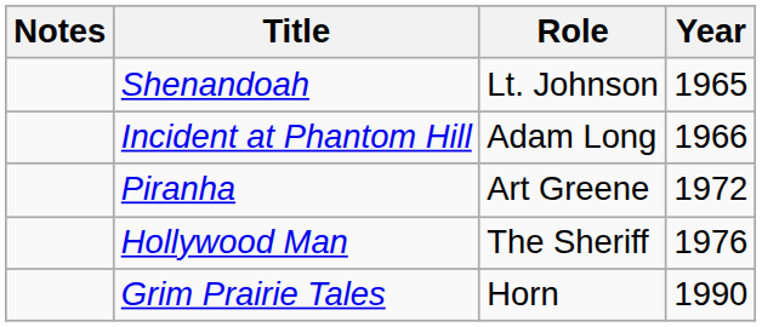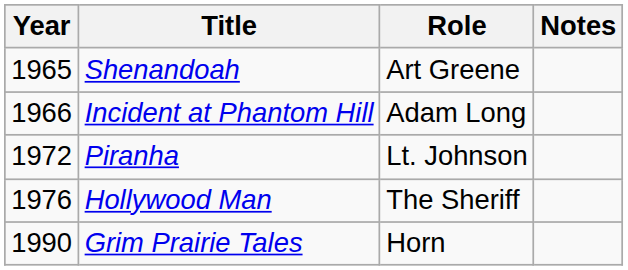columns swapped: Year <-> Notes
Shenandoah | Role: Lt. Johnson -> Art Greene
Piranha | Role: Art Greene -> Lt. Johnson
